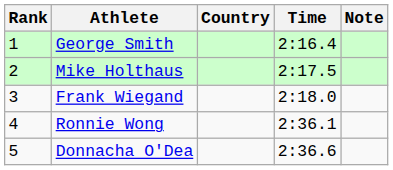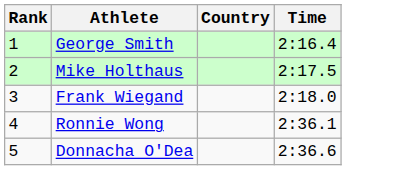- column: Note
